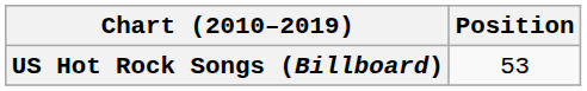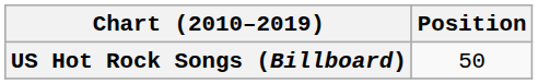US Hot Rock Songs (Billboard) | Position: 53 -> 50
